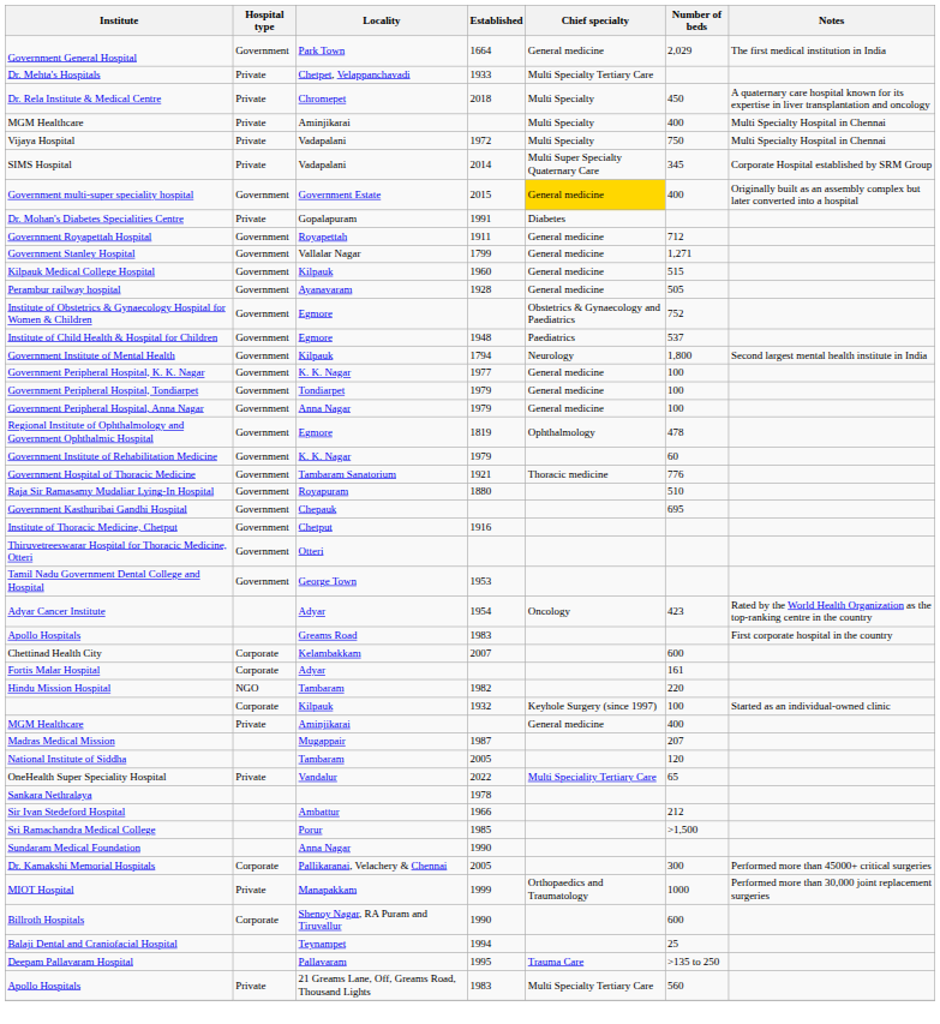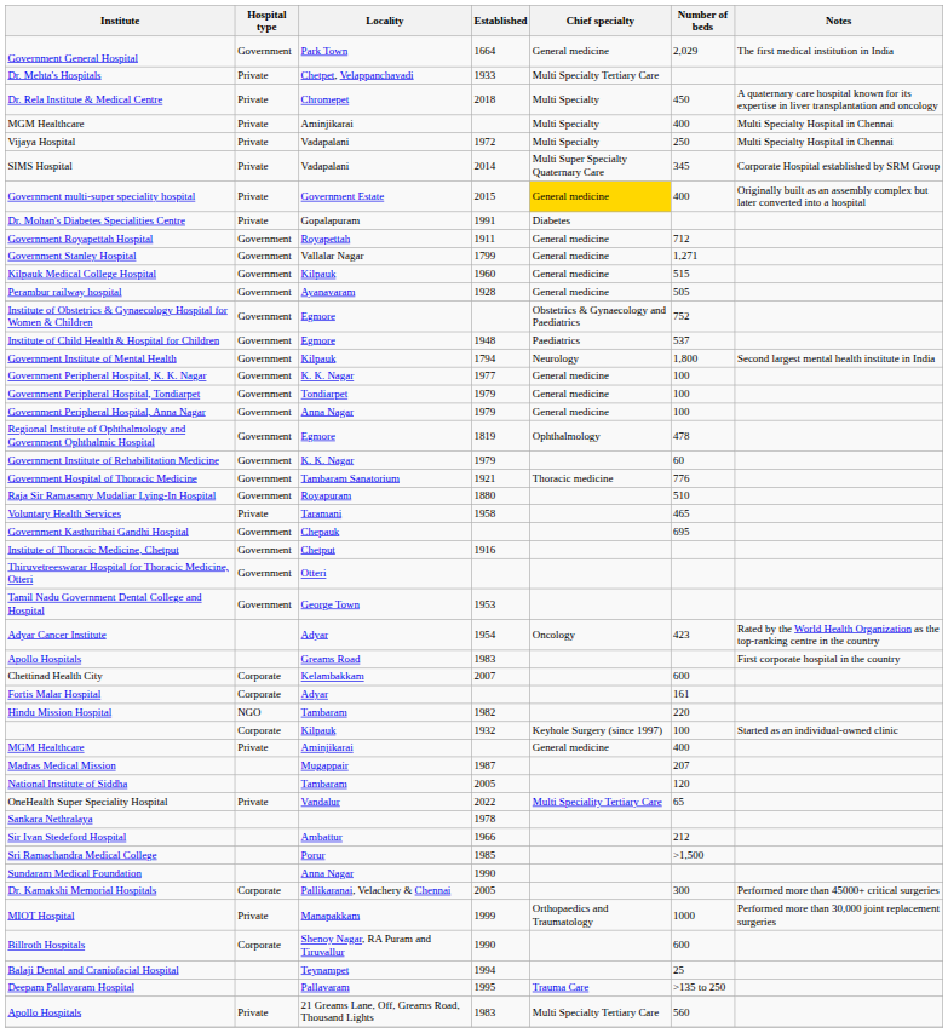Vijaya Hospital | Number of beds: 750 -> 250
Government multi-super speciality hospital | Hospital type: Government -> Private
+ row: Voluntary Health Services | Private | Taramani | 1958 | 465
